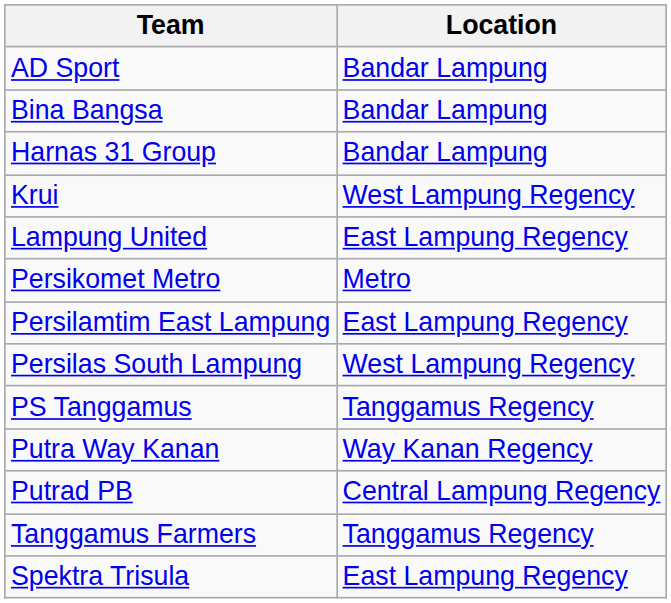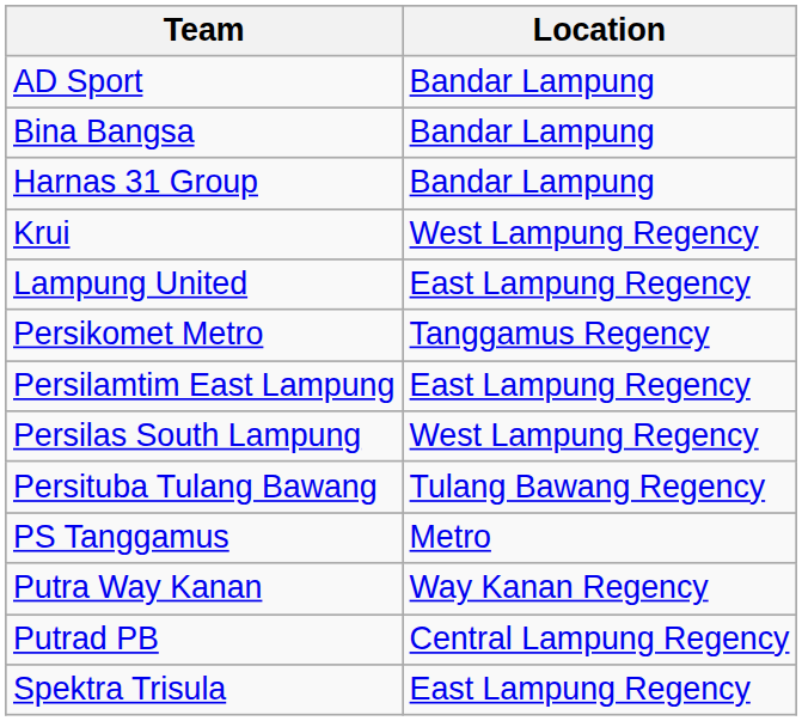Persikomet Metro | Location: Metro -> Tanggamus Regency
+ row: Persituba Tulang Bawang | Tulang Bawang Regency
PS Tanggamus | Location: Tanggamus Regency -> Metro
- row: Tanggamus Farmers | Tanggamus Regency
